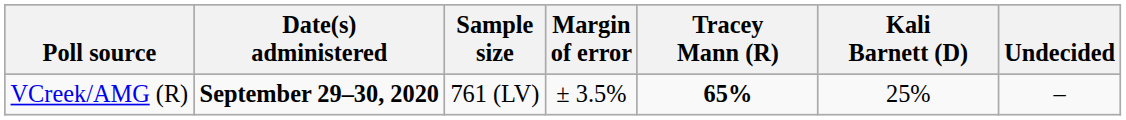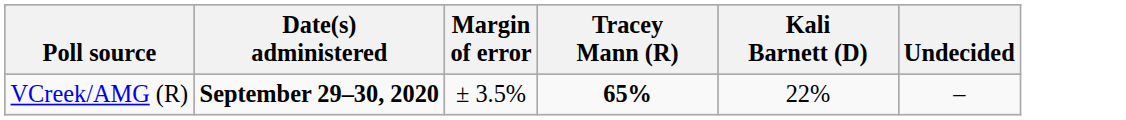- column: Sample size | 761 (LV)
VCreek/AMG (R) | Kali Barnett (D): 25% -> 22%
